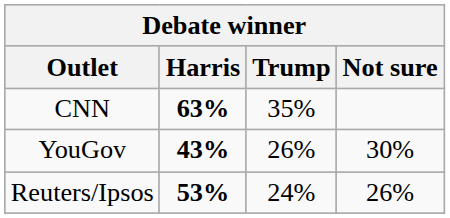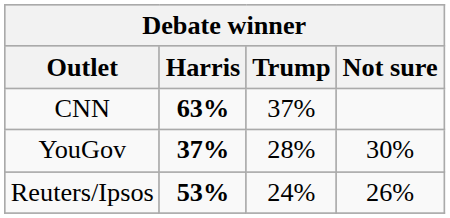CNN | Trump: 35% -> 37%
YouGov | Harris: 43% -> 37%
YouGov | Trump: 26% -> 28%
